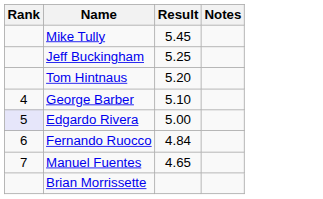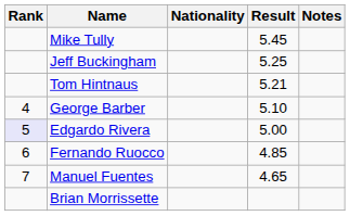+ column: Nationality
Tom Hintnaus | Result: 5.20 -> 5.21
Fernando Ruocco | Result: 4.84 -> 4.85
